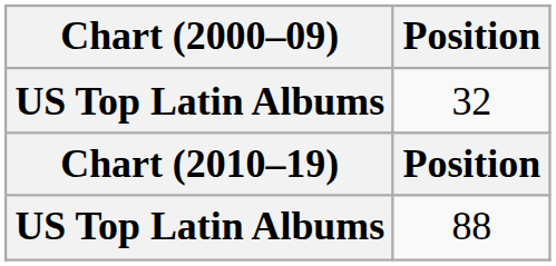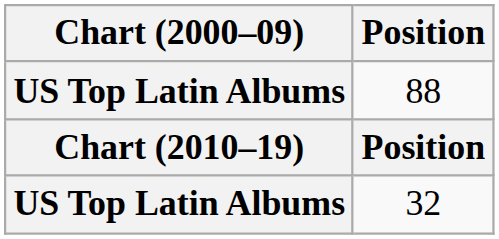rows swapped: 88 <-> 32
